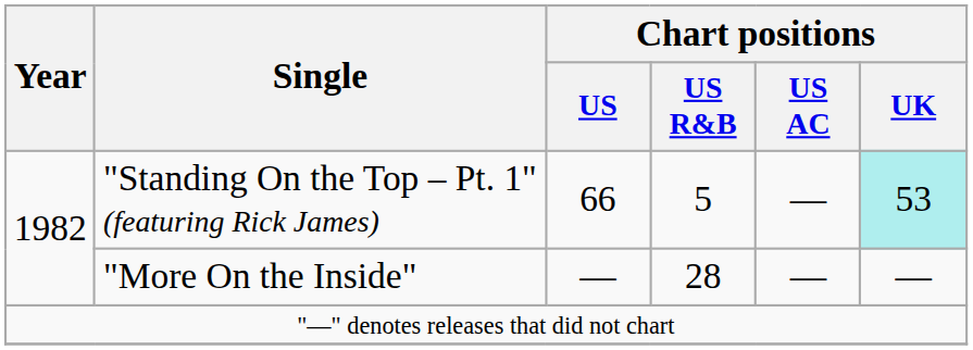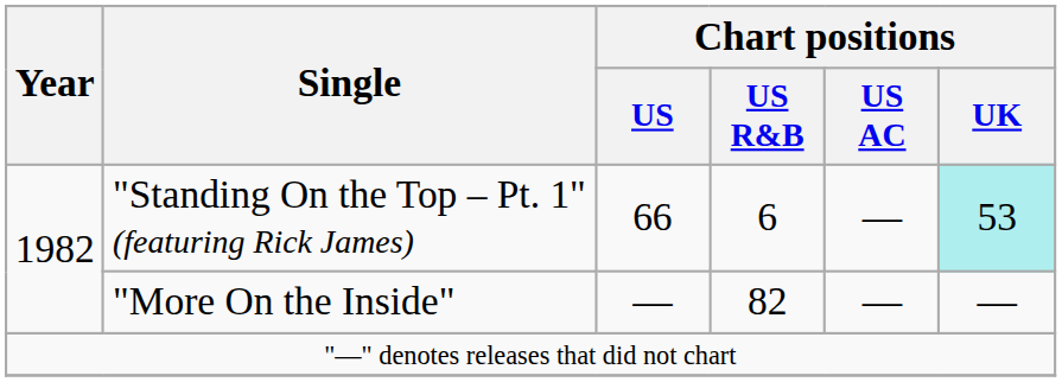"Standing On the Top – Pt. 1" (featuring Rick James) | Chart positions / US R&B: 5 -> 6
"More On the Inside" | Chart positions / US R&B: 28 -> 82
